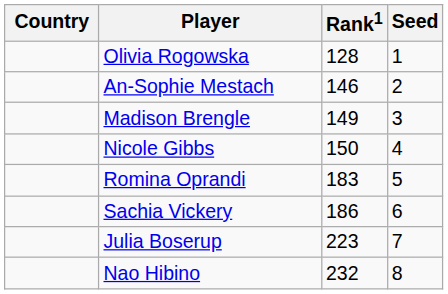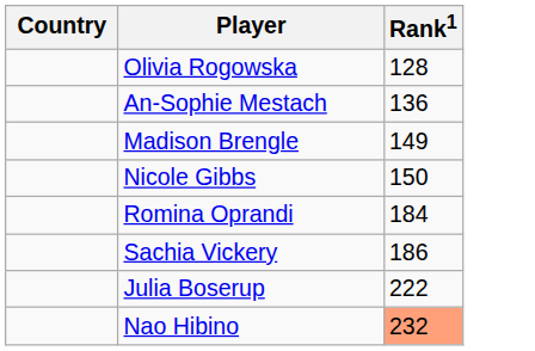- column: Seed | 1 | 2 | 3 | 4 | 5 | 6 | 7 | 8
An-Sophie Mestach | Rank1: 146 -> 136
Romina Oprandi | Rank1: 183 -> 184
Julia Boserup | Rank1: 223 -> 222
Nao Hibino | Rank1: no background -> lightsalmon background
